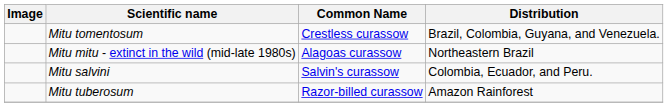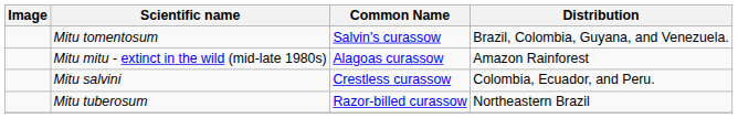Mitu tomentosum | Common Name: Crestless curassow -> Salvin's curassow
Mitu mitu - extinct in the wild (mid-late 1980s) | Distribution: Northeastern Brazil -> Amazon Rainforest
Mitu salvini | Common Name: Salvin's curassow -> Crestless curassow
Mitu tuberosum | Distribution: Amazon Rainforest -> Northeastern Brazil
